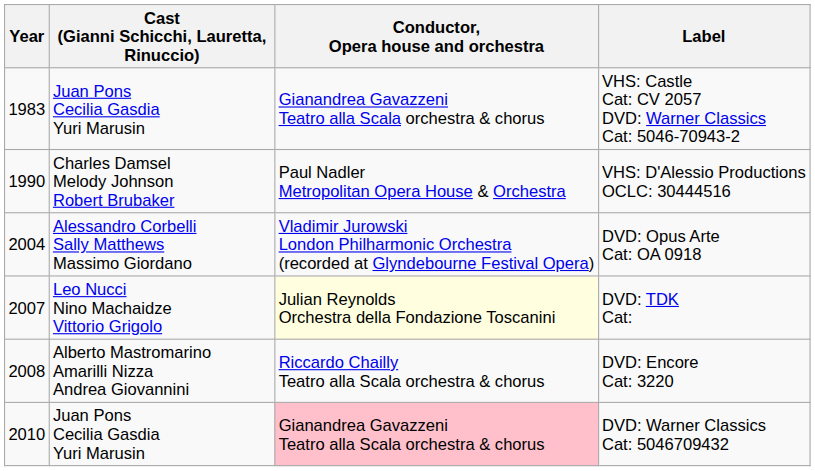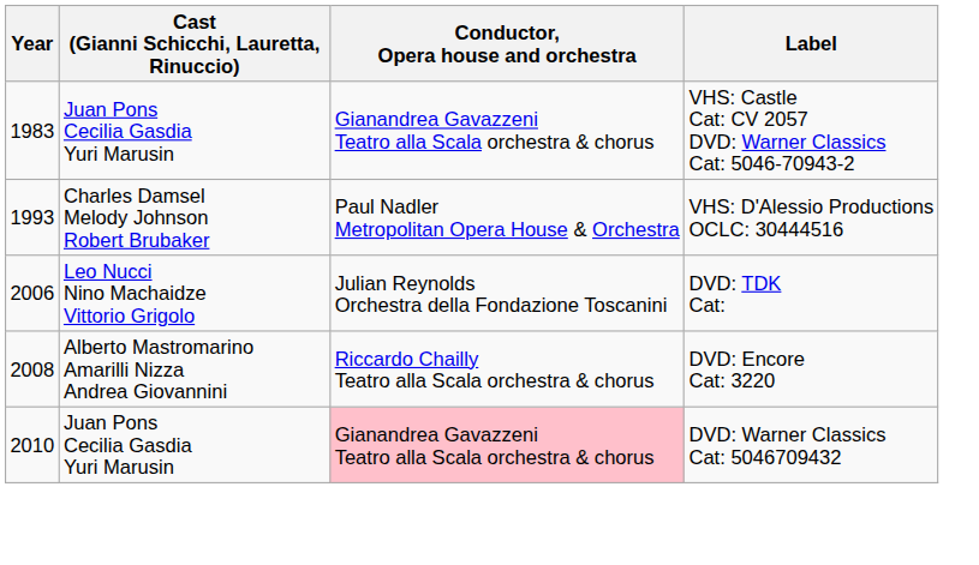VHS: D'Alessio Productions OCLC: 30444516 | Year: 1990 -> 1993
- row: 2004 | Alessandro Corbelli Sally Matthews Massimo Giordano | Vladimir Jurowski London Philharmonic Orchestra (recorded at Glyndebourne Festival Opera) | DVD: Opus Arte Cat: OA 0918
DVD: TDK Cat: | Year: 2007 -> 2006
DVD: TDK Cat: | Conductor, Opera house and orchestra: lightyellow background -> no background
